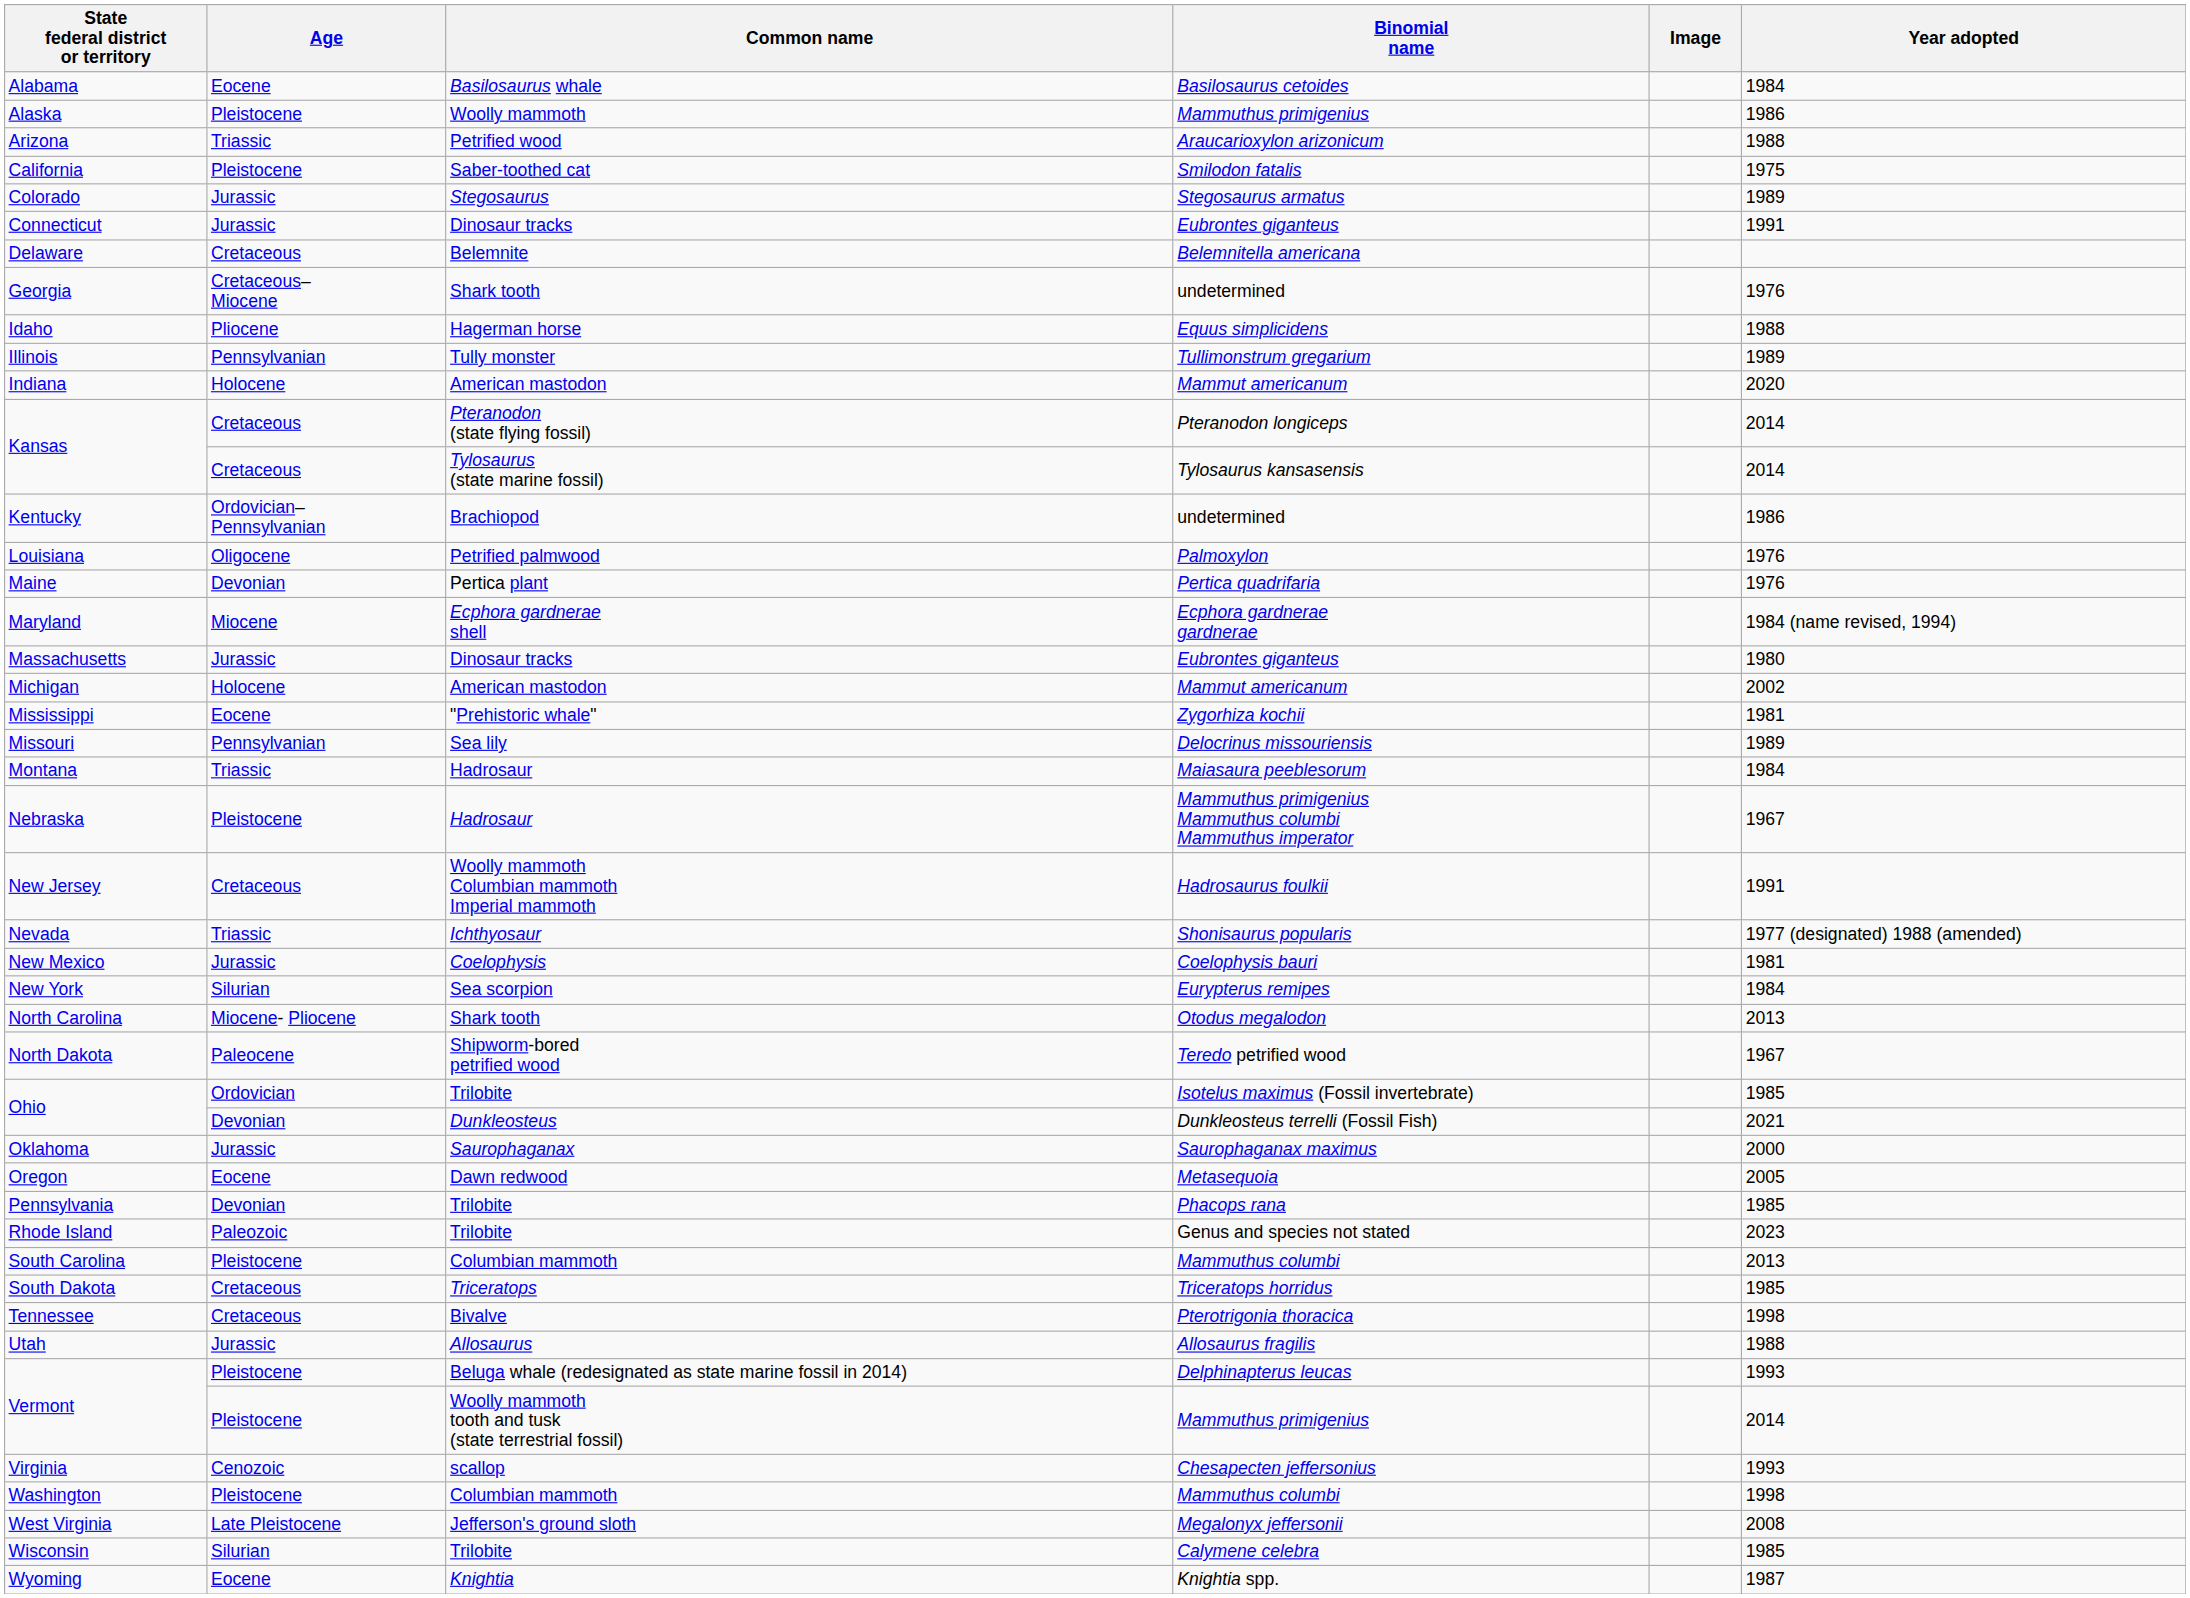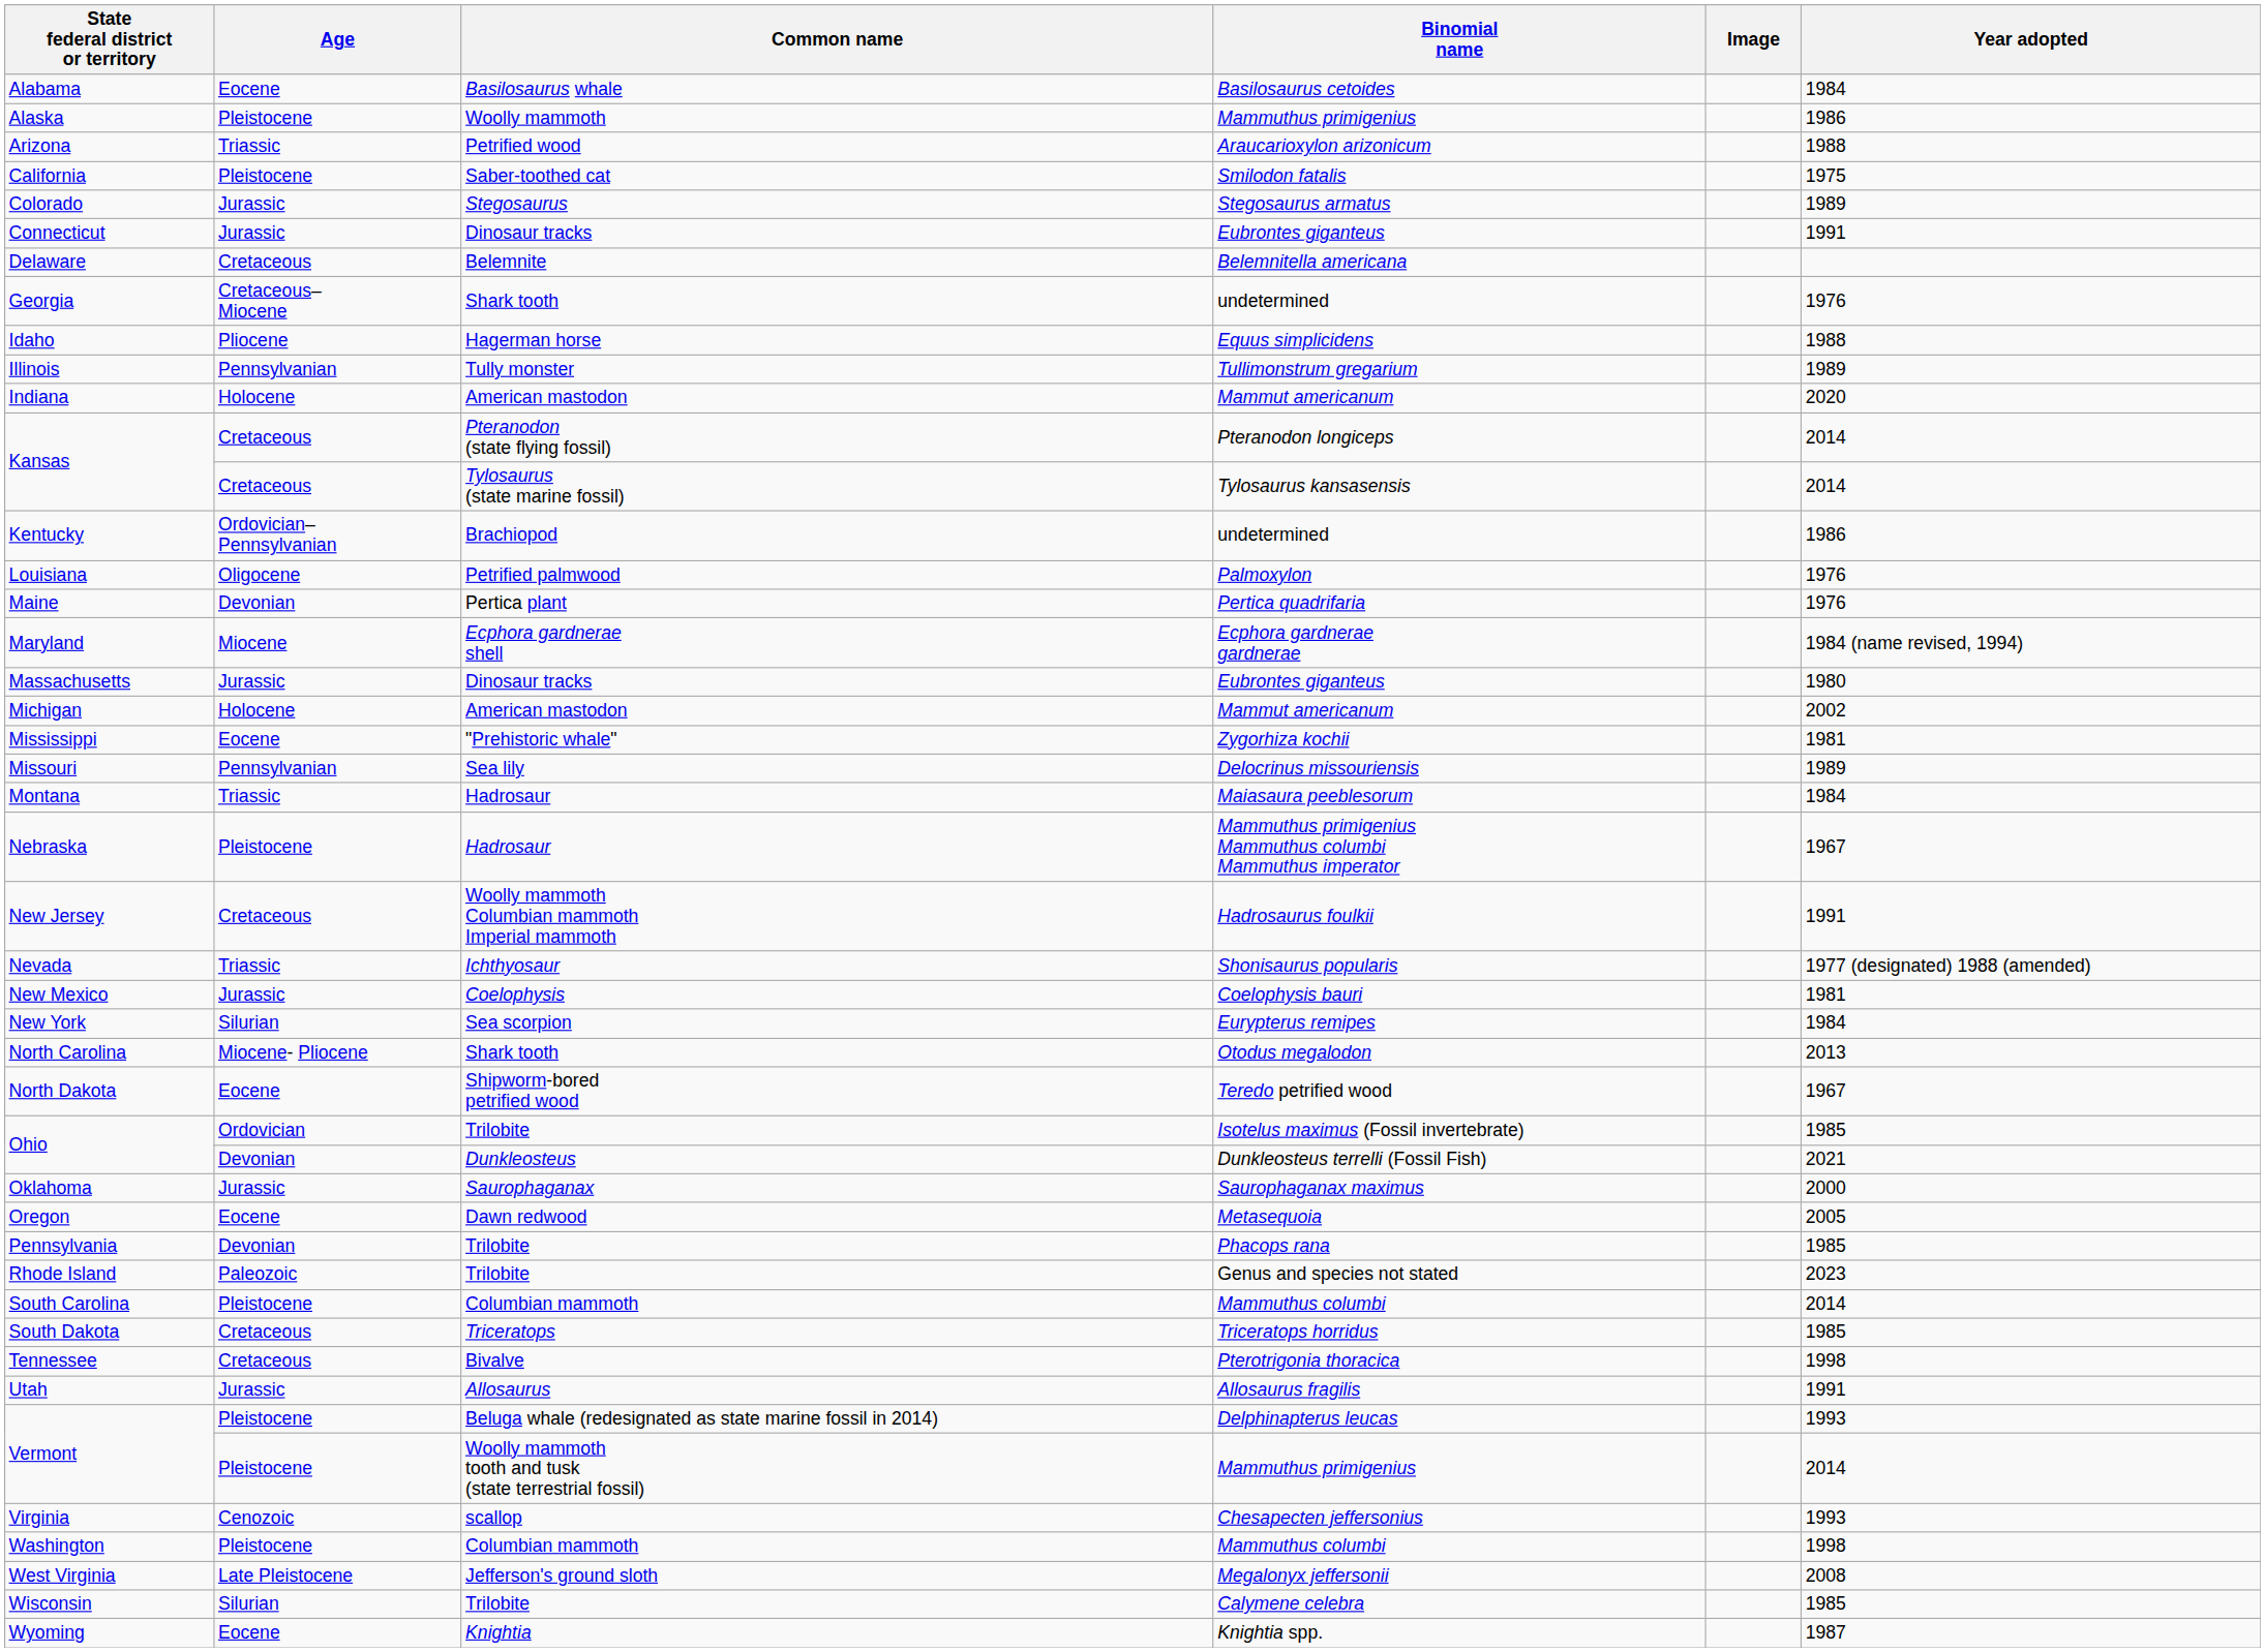North Dakota | Age: Paleocene -> Eocene
South Carolina | Year adopted: 2013 -> 2014
Utah | Year adopted: 1988 -> 1991
